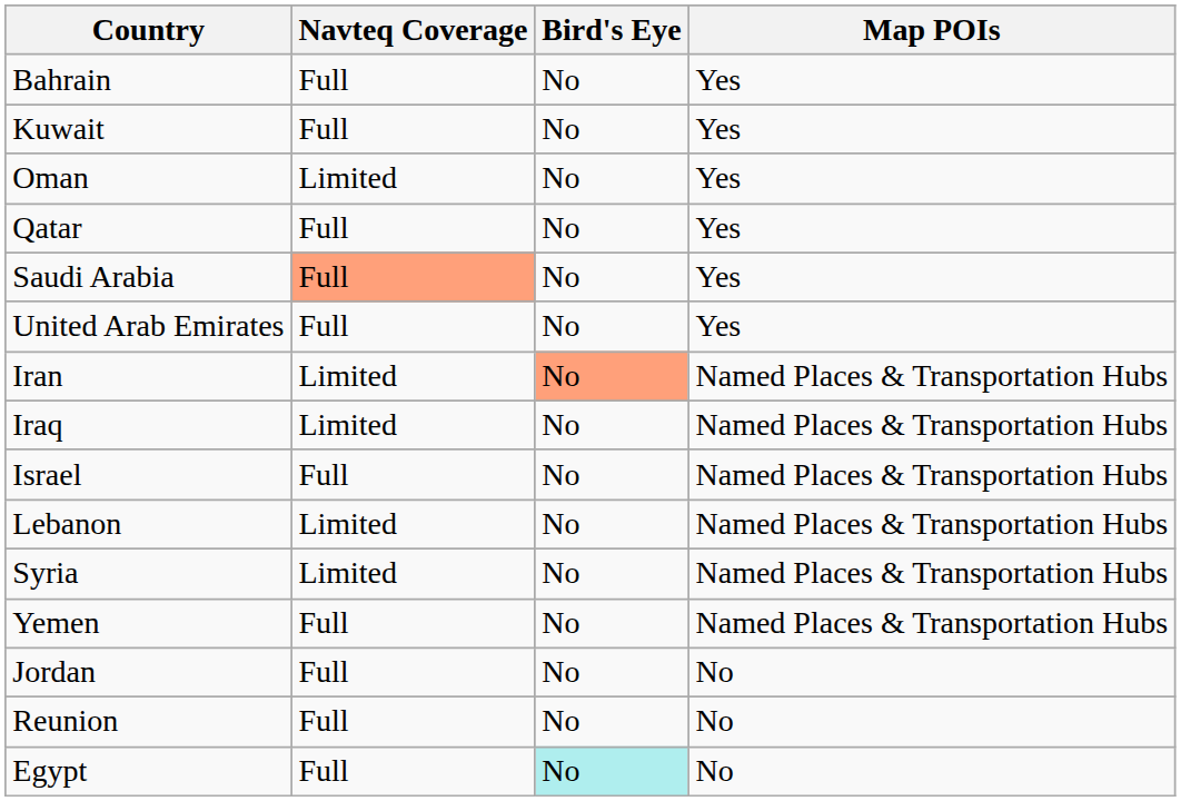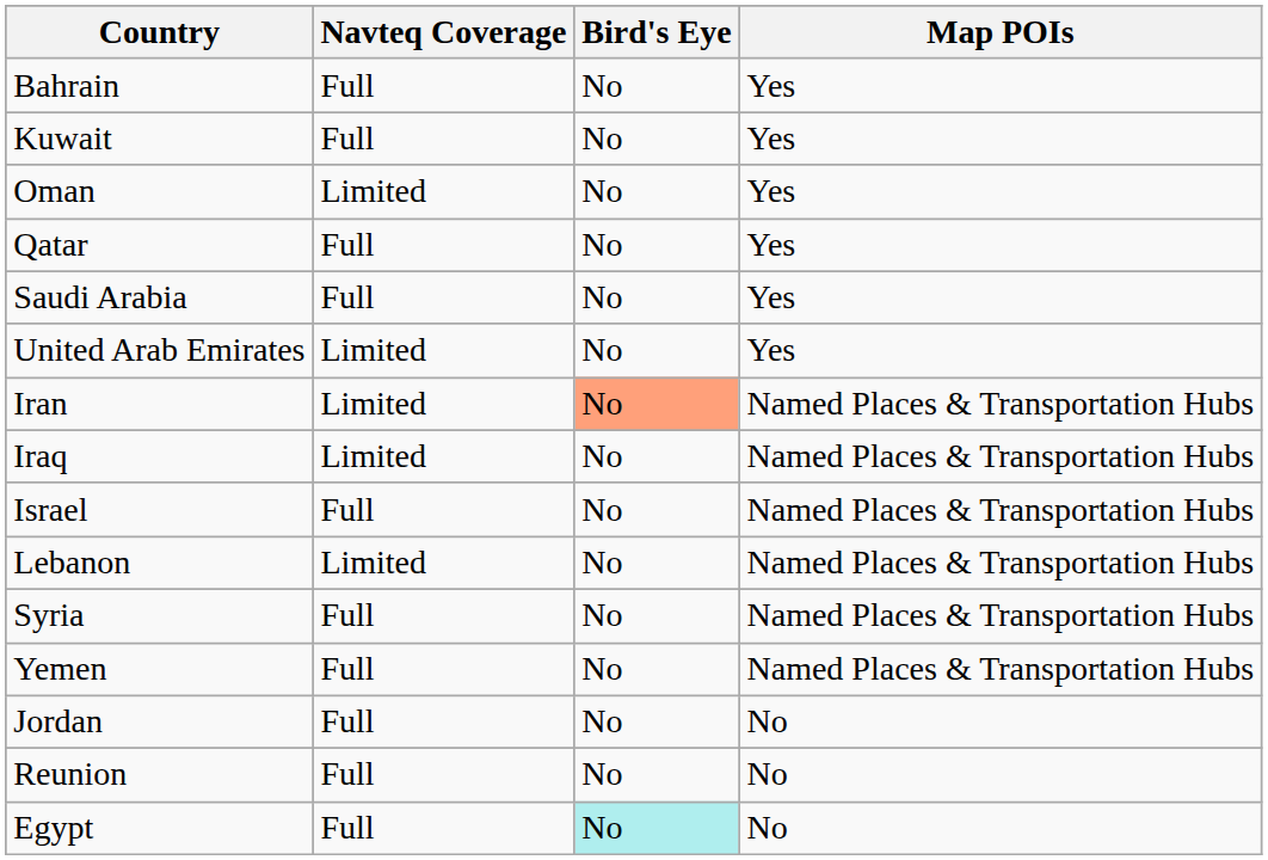Saudi Arabia | Navteq Coverage: lightsalmon background -> no background
United Arab Emirates | Navteq Coverage: Full -> Limited
Syria | Navteq Coverage: Limited -> Full
